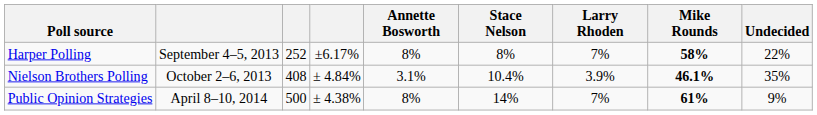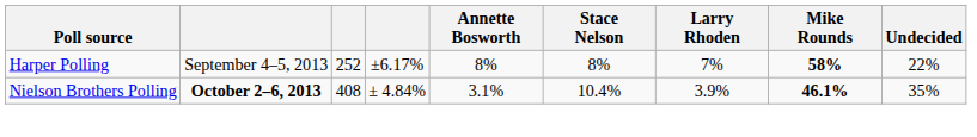Nielson Brothers Polling | column 2: normal -> bold
- row: Public Opinion Strategies | April 8–10, 2014 | 500 | ± 4.38% | 8% | 14% | 7% | 61% | 9%
